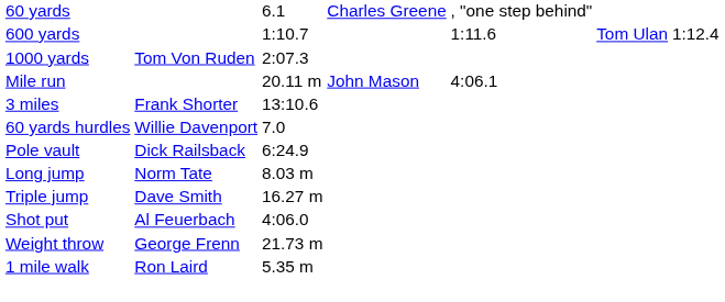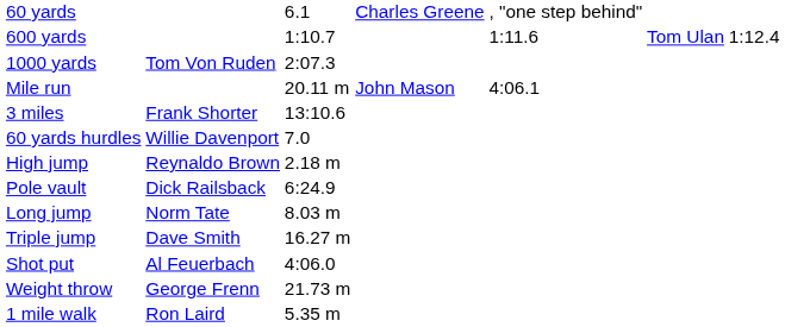+ row: High jump | Reynaldo Brown | 2.18 m
